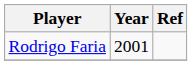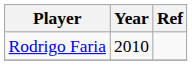Rodrigo Faria | Year: 2001 -> 2010
